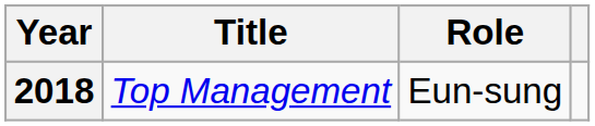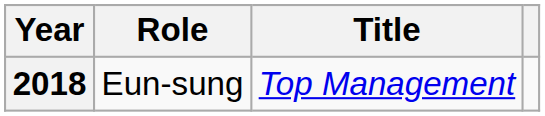columns swapped: Title <-> Role
